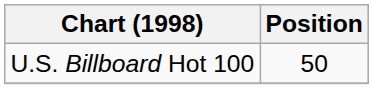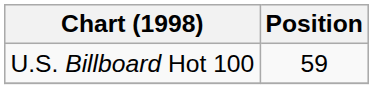U.S. Billboard Hot 100 | Position: 50 -> 59
